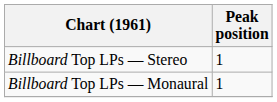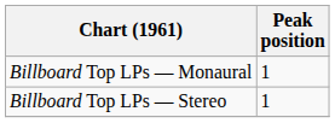rows swapped: Billboard Top LPs — Monaural <-> Billboard Top LPs — Stereo
